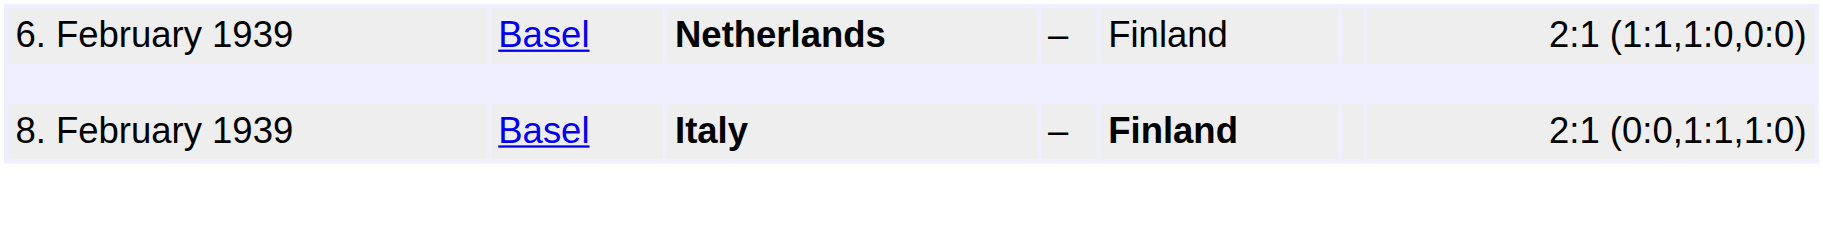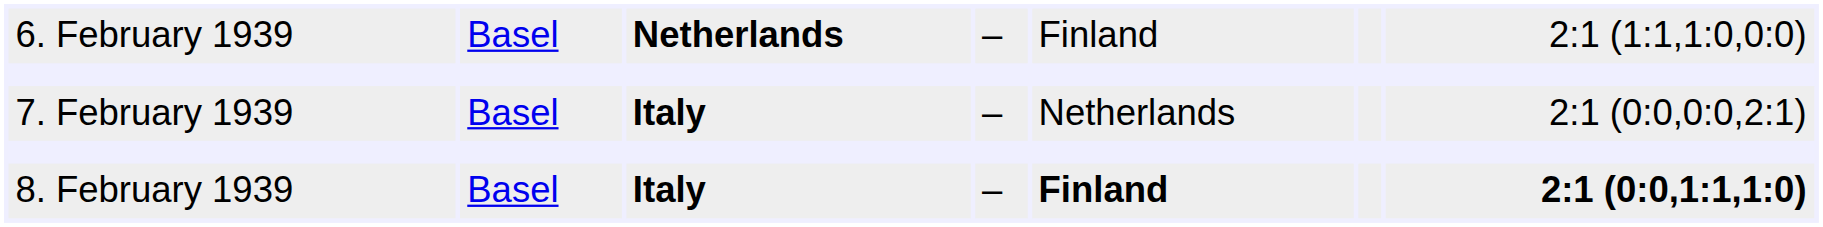+ row: 7. February 1939 | Basel | Italy | – | Netherlands | 2:1 (0:0,0:0,2:1)
8. February 1939 | column 7: normal -> bold
